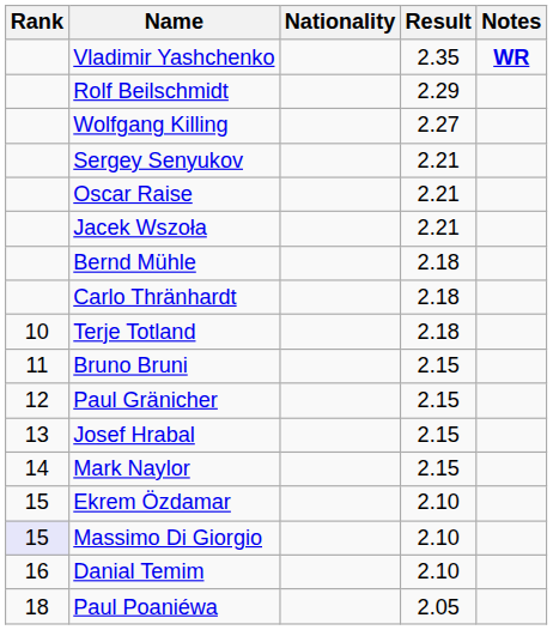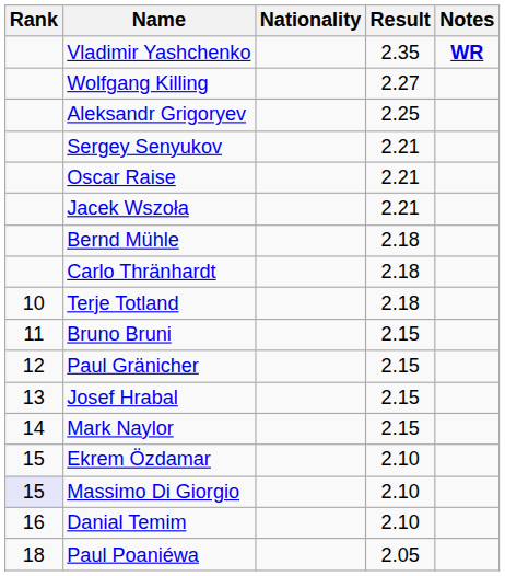- row: Rolf Beilschmidt | 2.29
+ row: Aleksandr Grigoryev | 2.25
